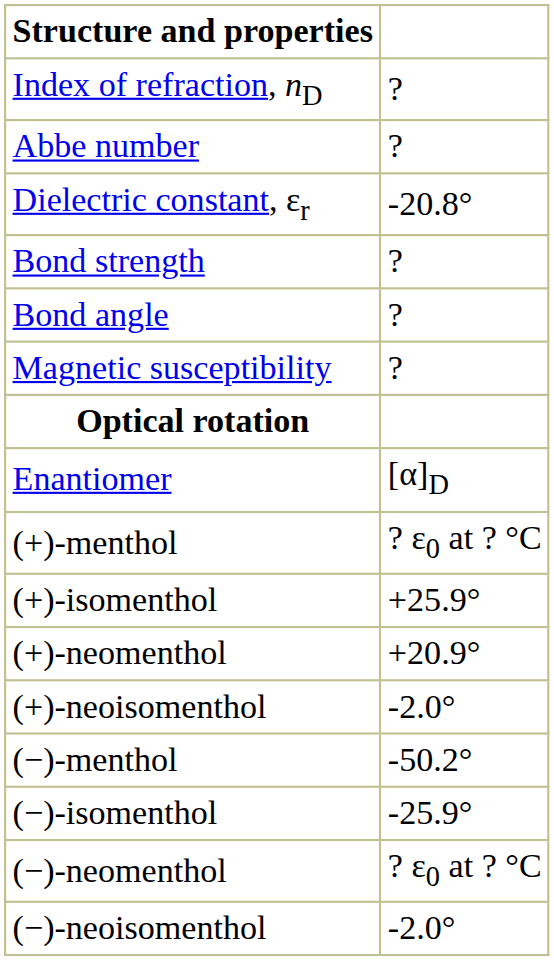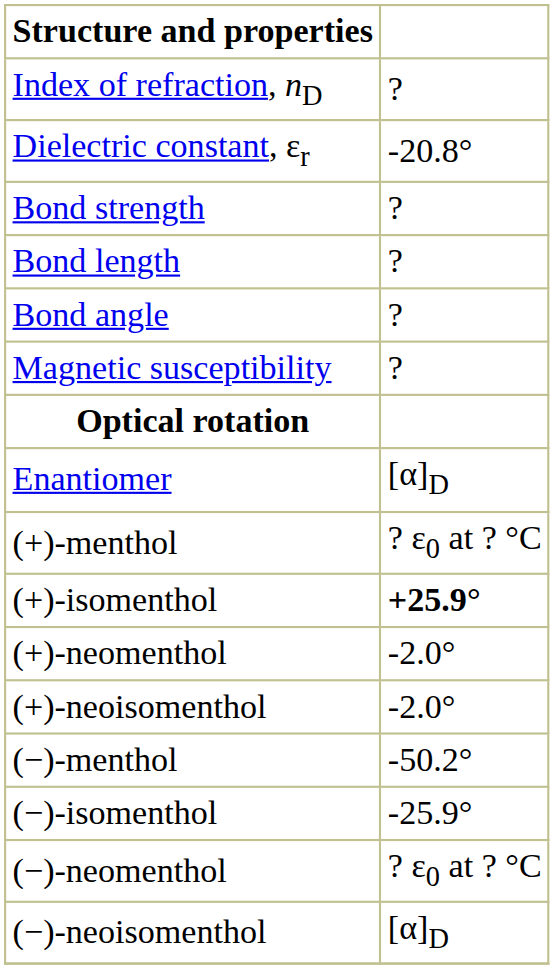- row: Abbe number | ?
+ row: Bond length | ?
(+)-isomenthol | column 2: normal -> bold
(+)-neomenthol | column 2: +20.9° -> -2.0°
(−)-neoisomenthol | column 2: -2.0° -> [α]D
